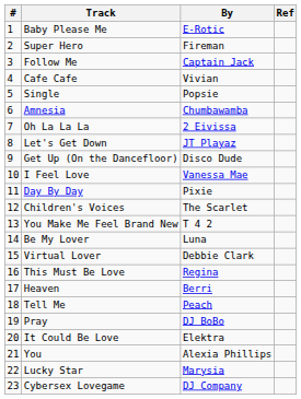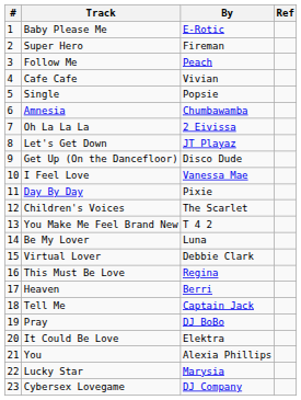Follow Me | By: Captain Jack -> Peach
Tell Me | By: Peach -> Captain Jack
